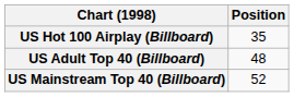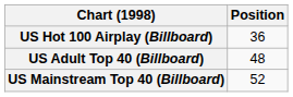US Hot 100 Airplay (Billboard) | Position: 35 -> 36
